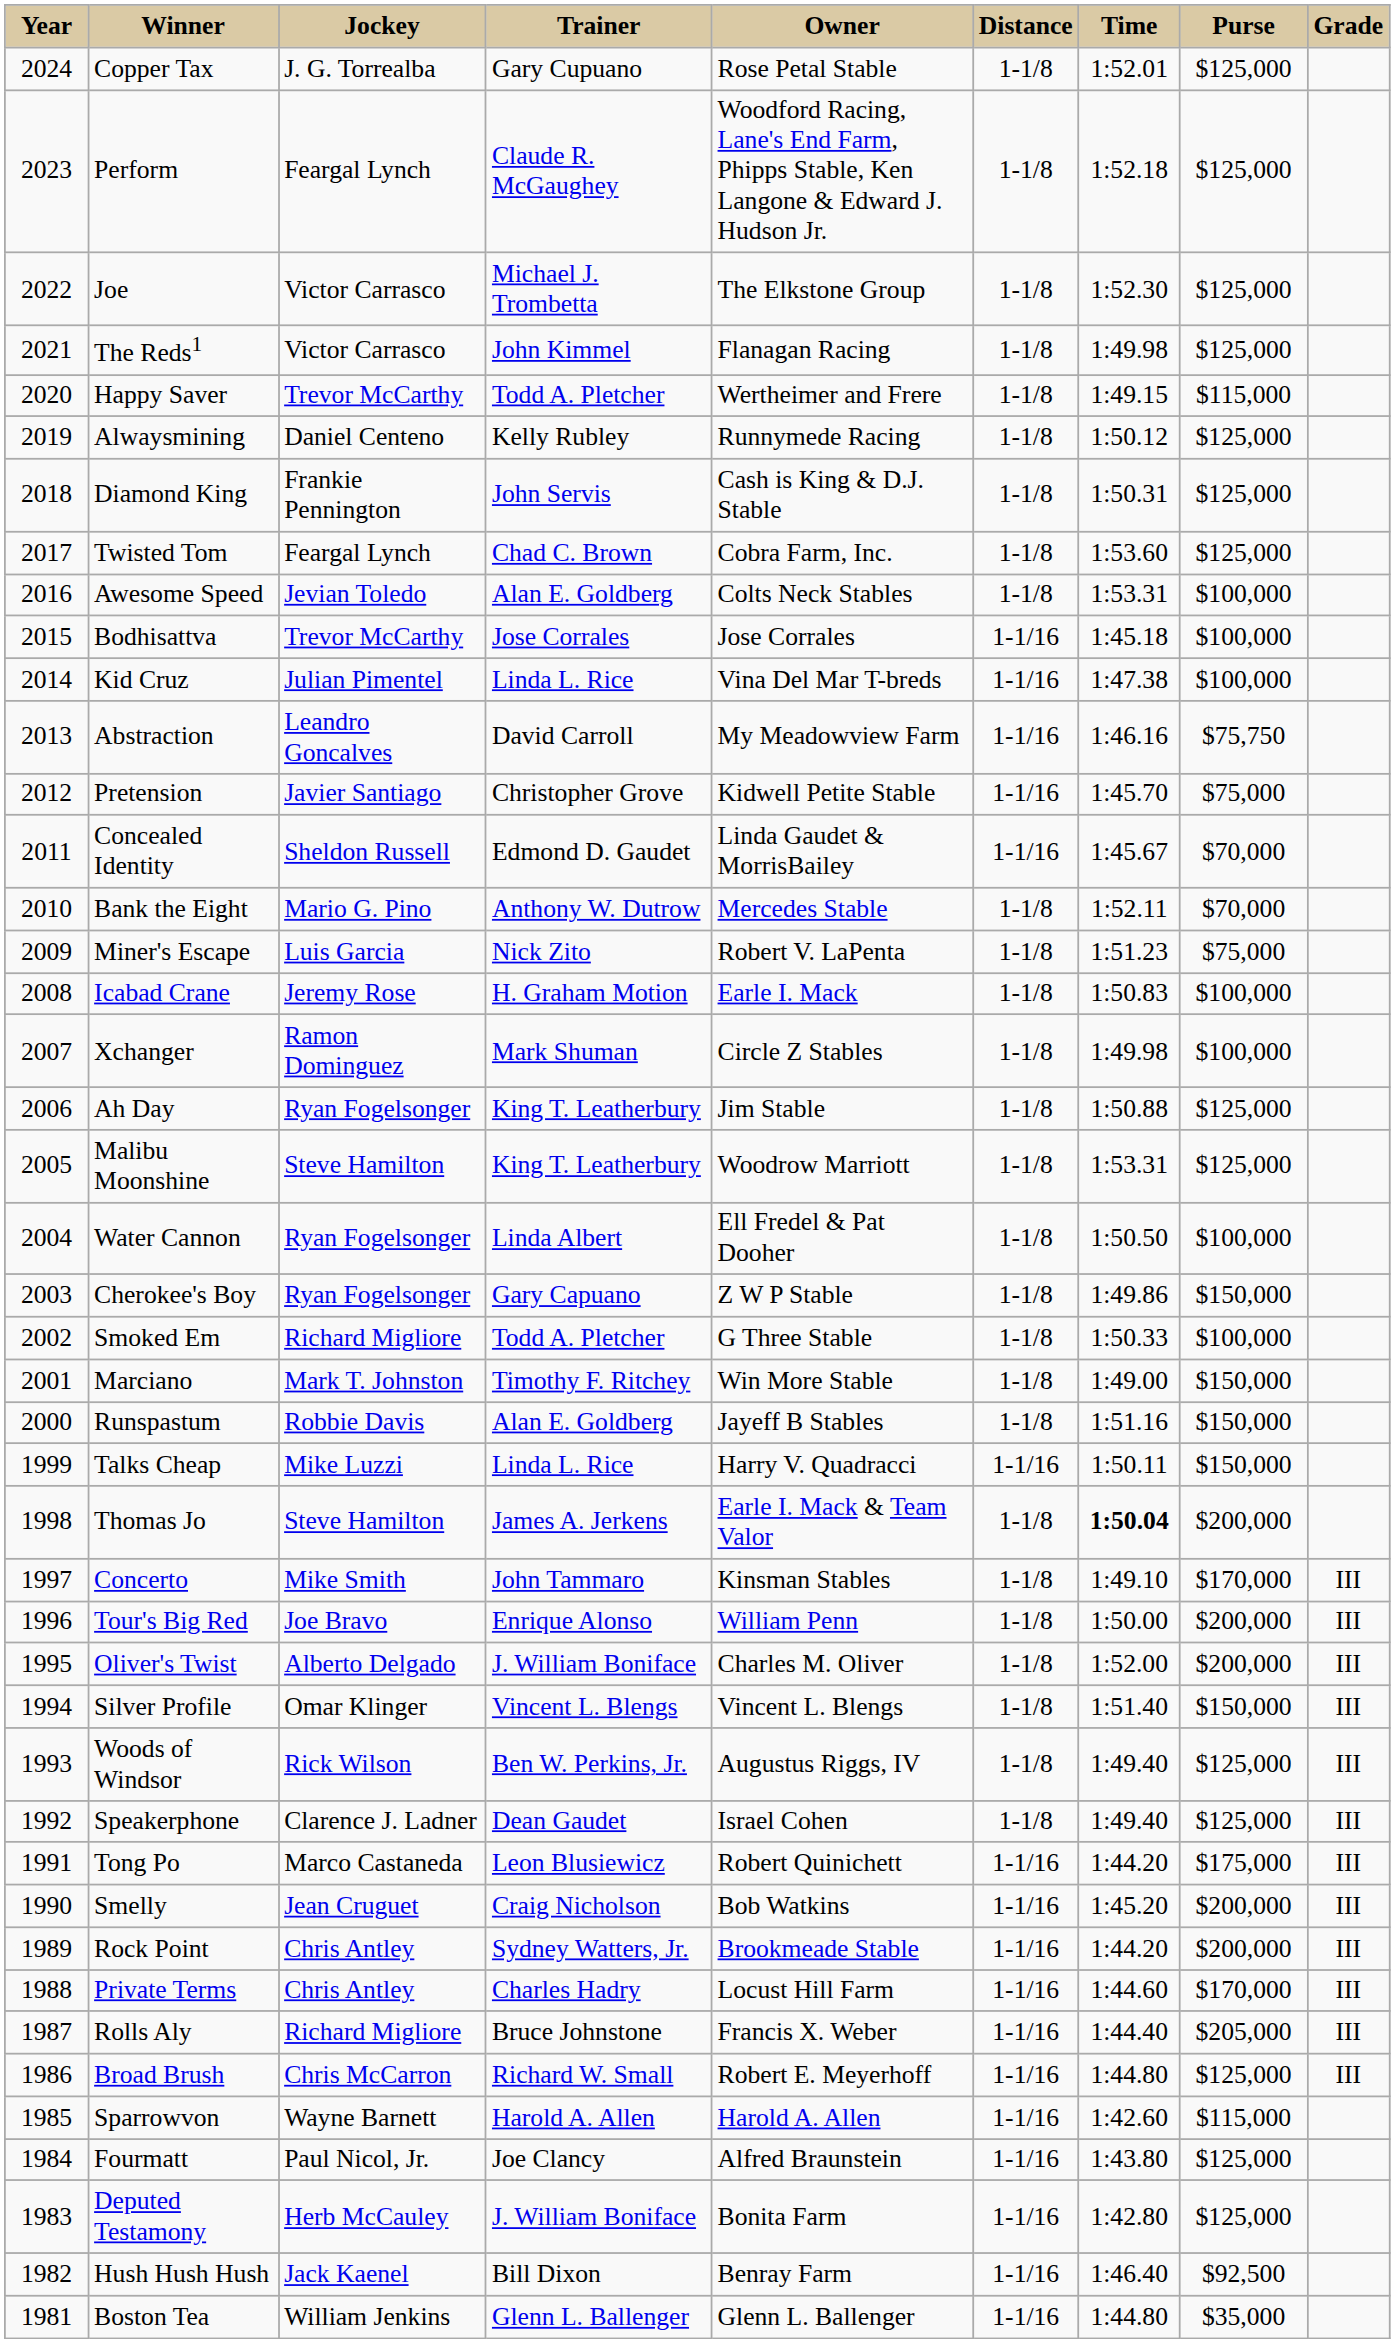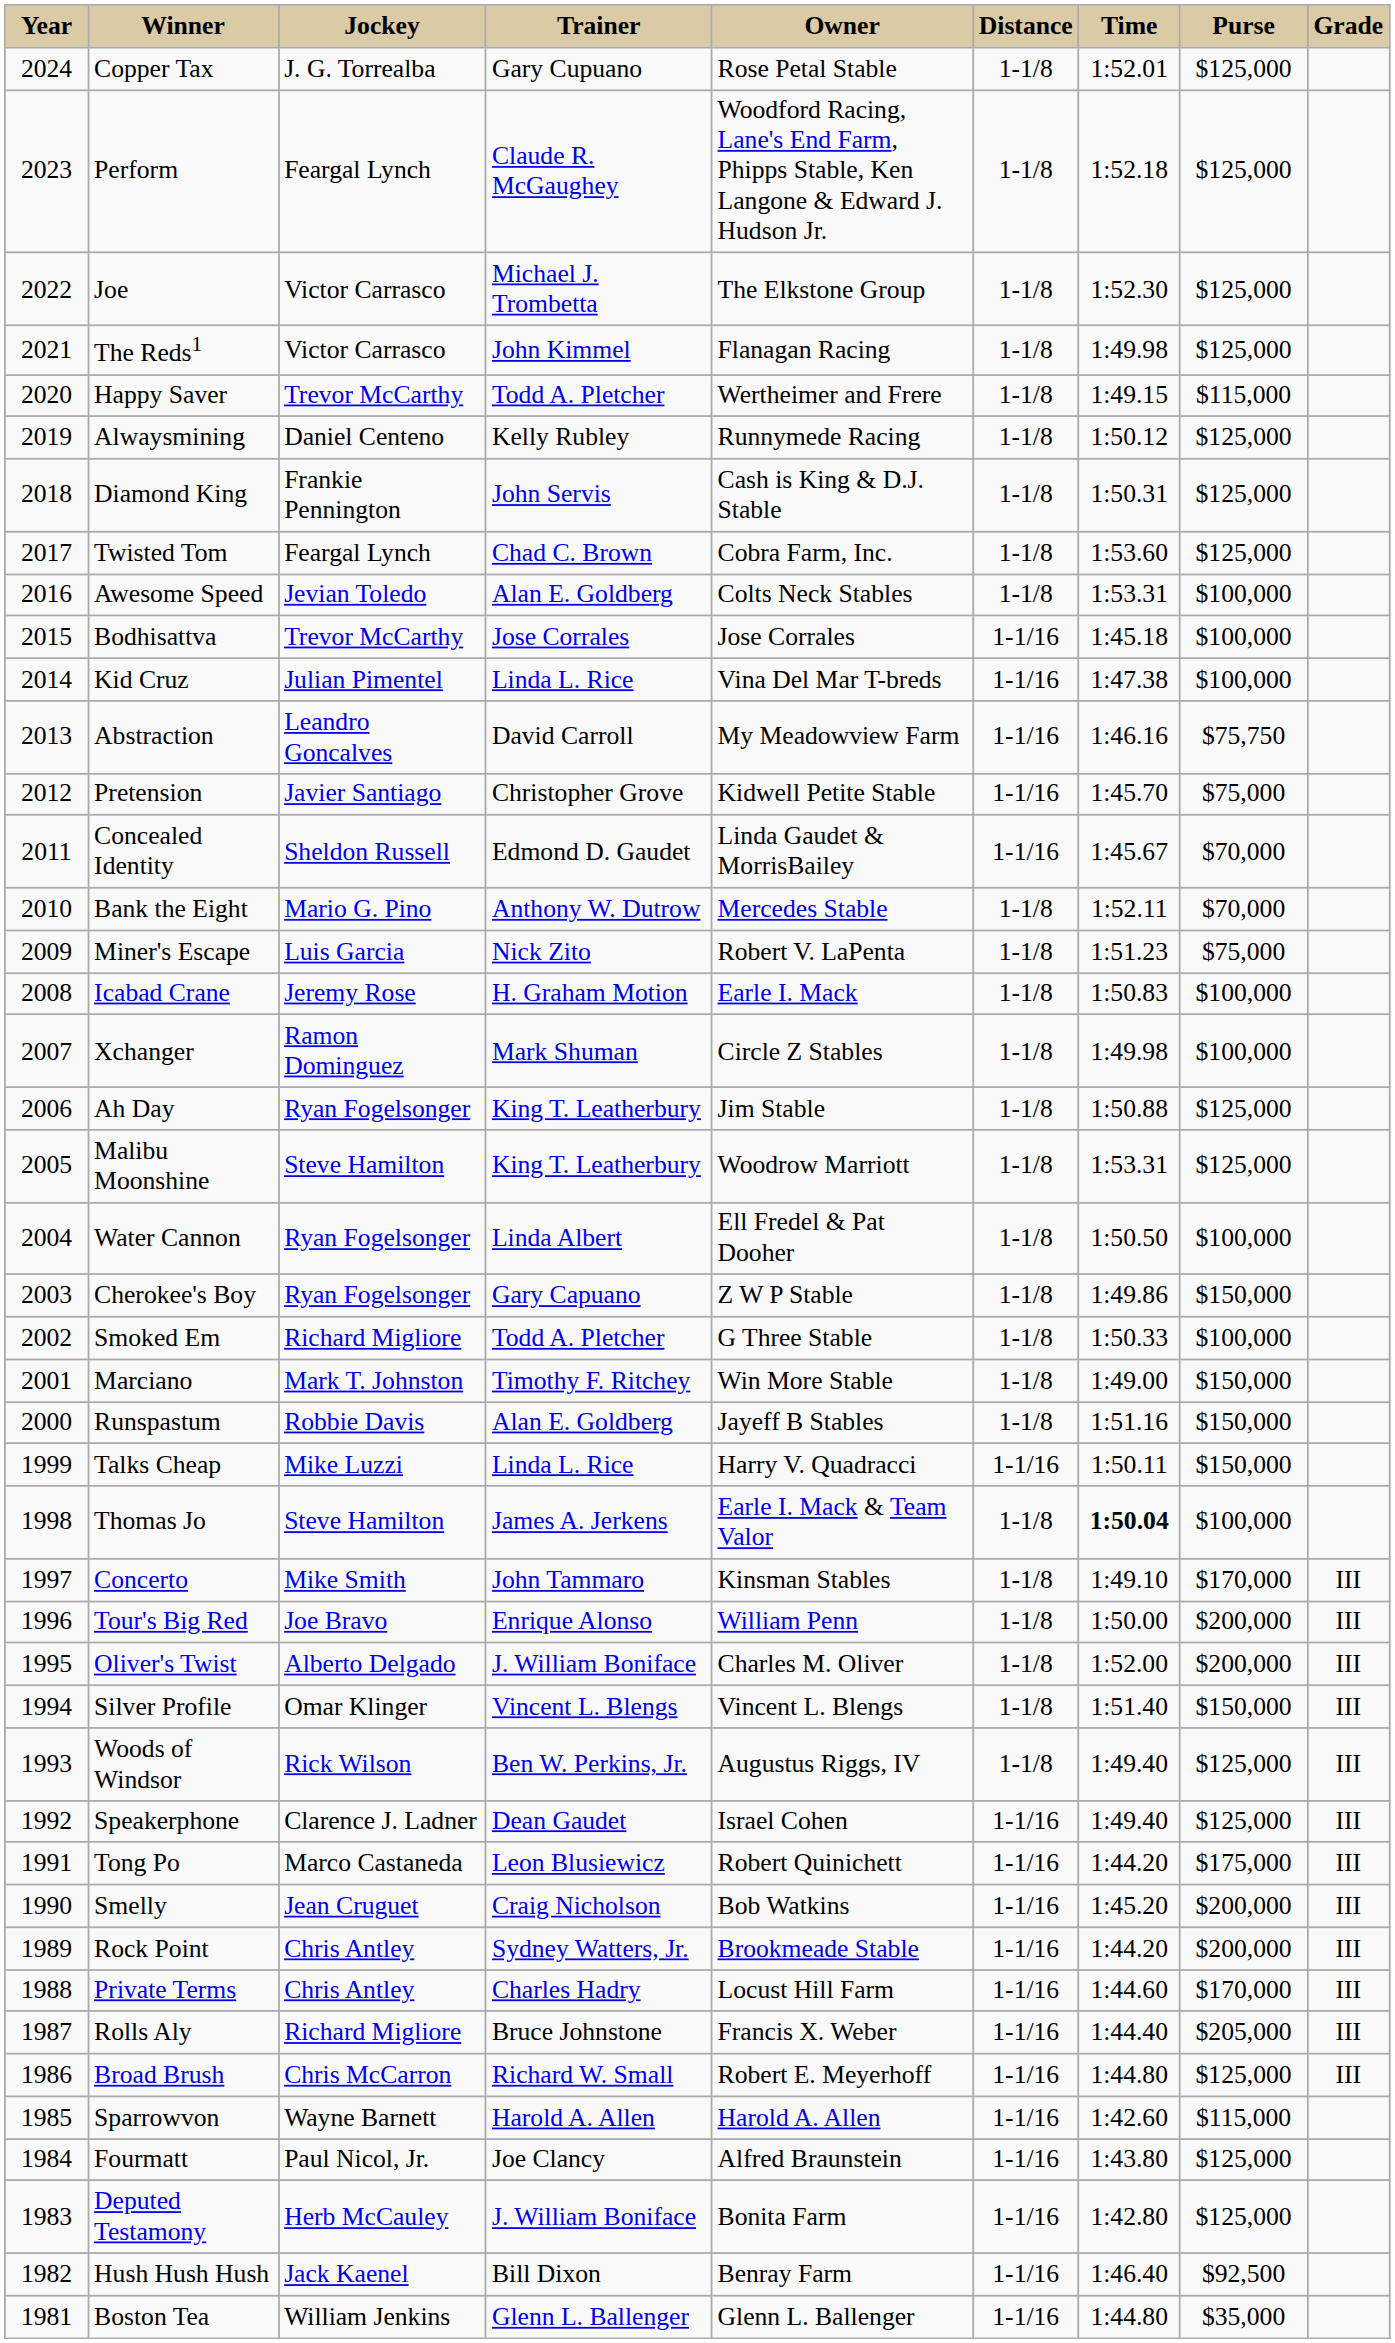Thomas Jo | Purse: $200,000 -> $100,000
Speakerphone | Distance: 1-1/8 -> 1-1/16
